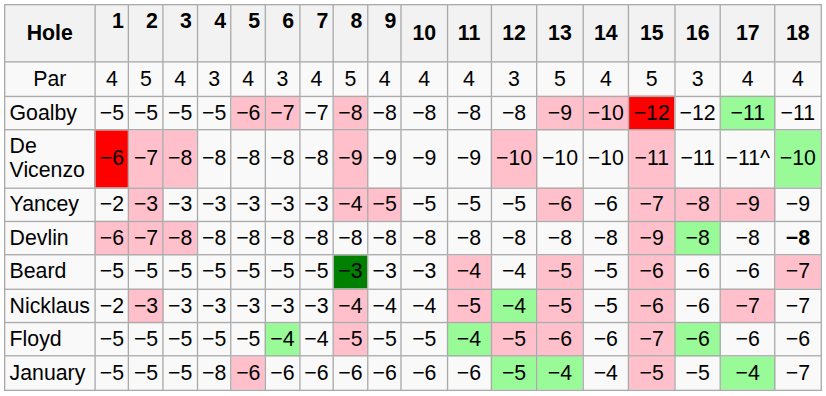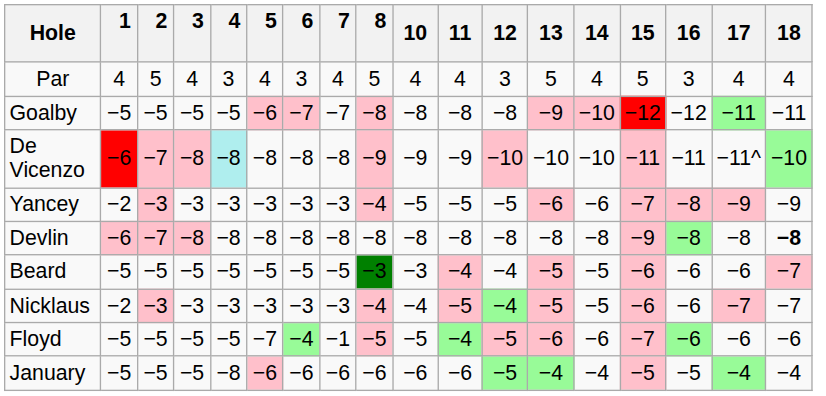- column: 9 | 4 | −8 | −9 | −5 | −8 | −3 | −4 | −5 | −6
De Vicenzo | 4: no background -> paleturquoise background
Floyd | 5: −5 -> −7
Floyd | 7: −4 -> −1
January | 18: −7 -> −4
